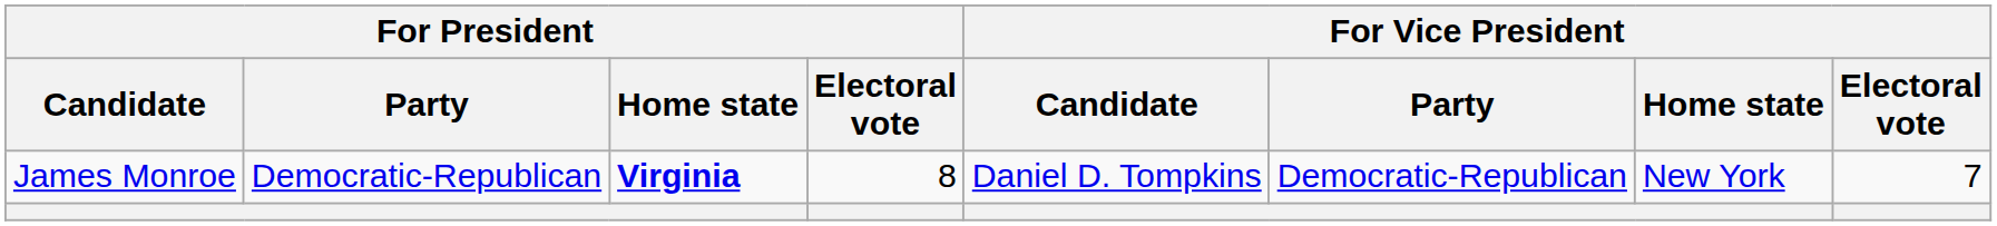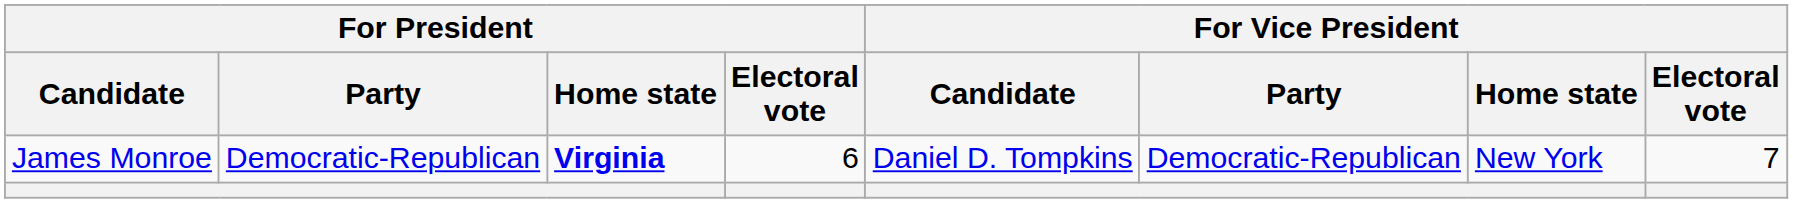James Monroe | For President / Electoral vote: 8 -> 6
